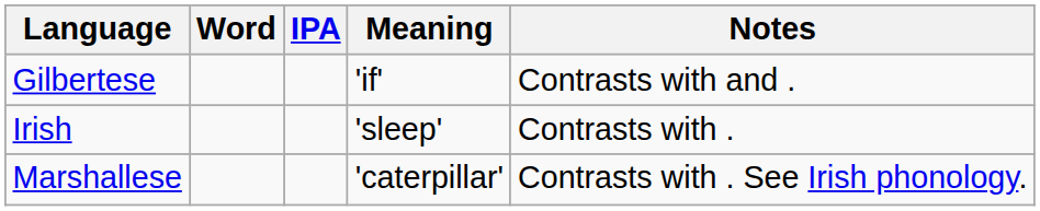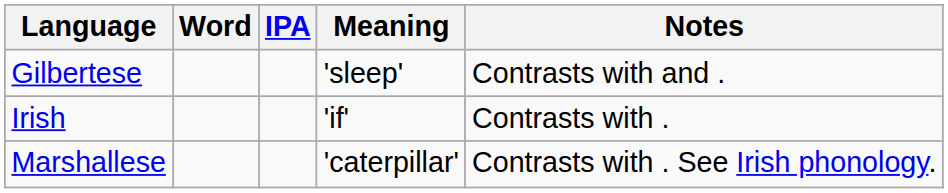Gilbertese | Meaning: 'if' -> 'sleep'
Irish | Meaning: 'sleep' -> 'if'
